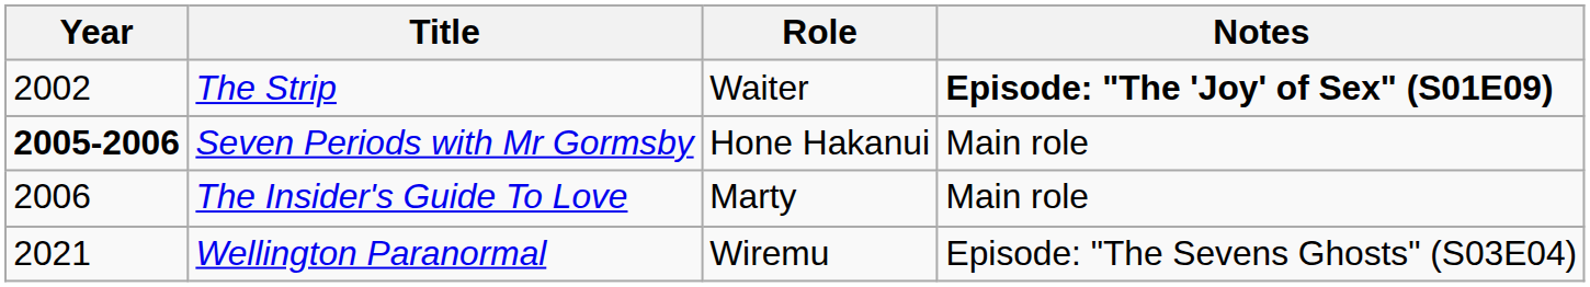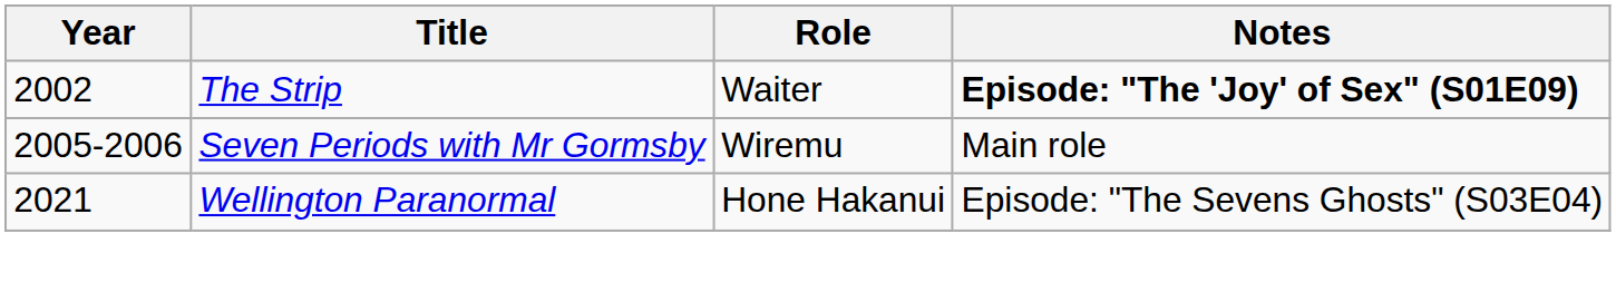Seven Periods with Mr Gormsby | Year: bold -> normal
Seven Periods with Mr Gormsby | Role: Hone Hakanui -> Wiremu
- row: 2006 | The Insider's Guide To Love | Marty | Main role
Wellington Paranormal | Role: Wiremu -> Hone Hakanui
